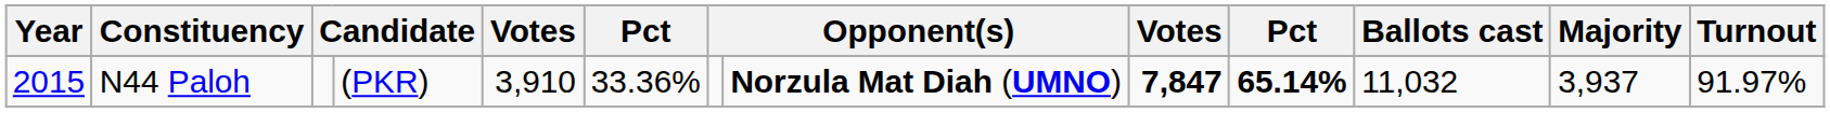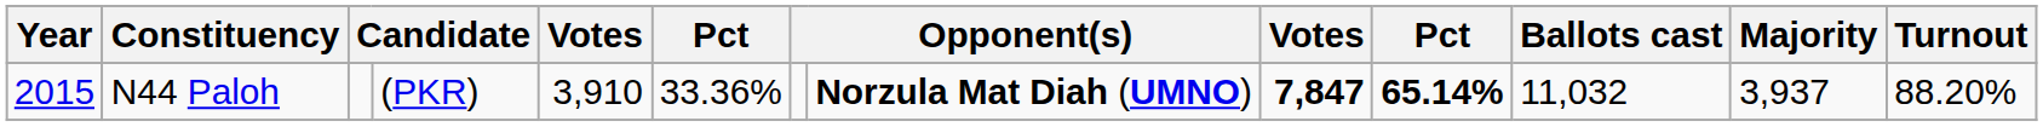N44 Paloh | Turnout: 91.97% -> 88.20%
